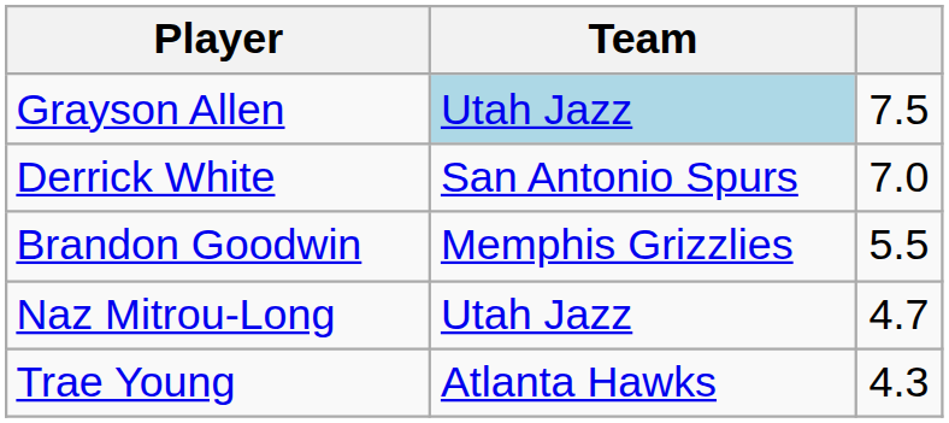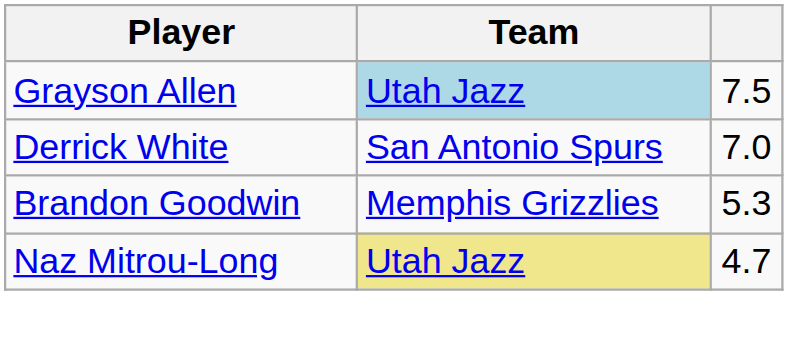Brandon Goodwin | column 3: 5.5 -> 5.3
Naz Mitrou-Long | Team: no background -> khaki background
- row: Trae Young | Atlanta Hawks | 4.3
